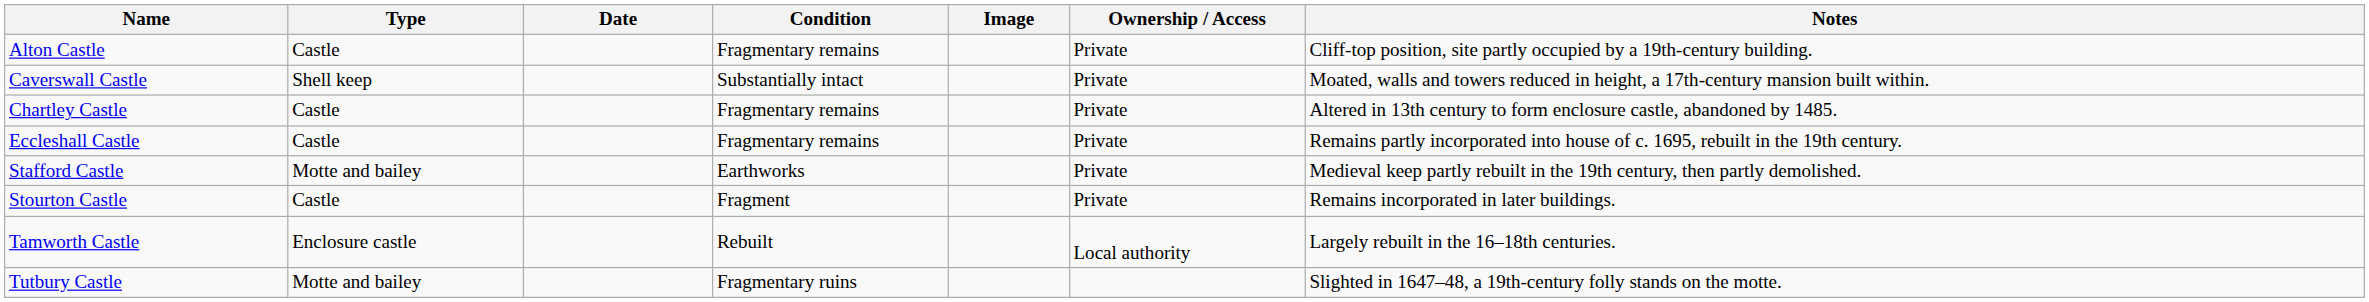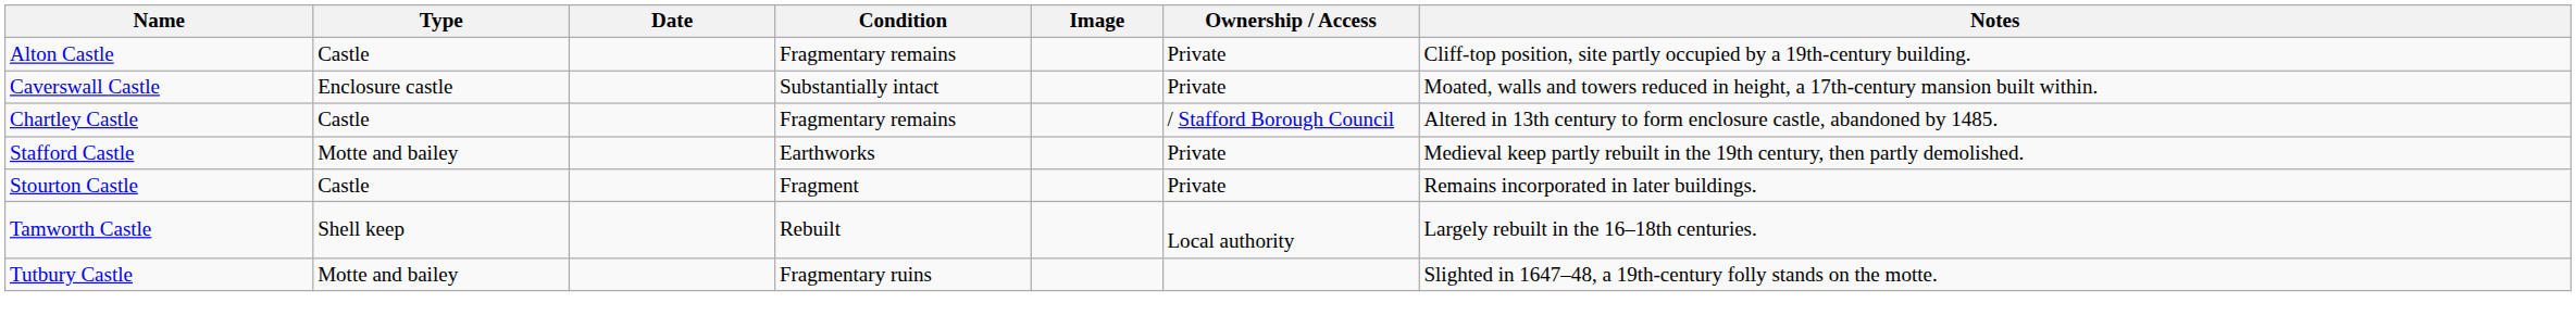Caverswall Castle | Type: Shell keep -> Enclosure castle
Chartley Castle | Ownership / Access: Private -> / Stafford Borough Council
- row: Eccleshall Castle | Castle | Fragmentary remains | Private | Remains partly incorporated into house of c. 1695, rebuilt in the 19th century.
Tamworth Castle | Type: Enclosure castle -> Shell keep
